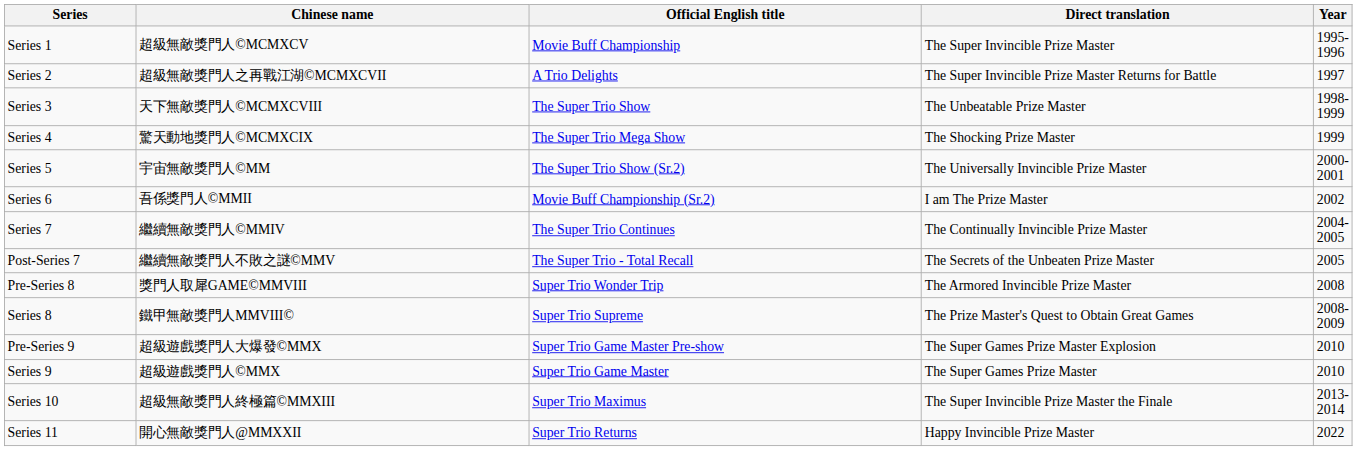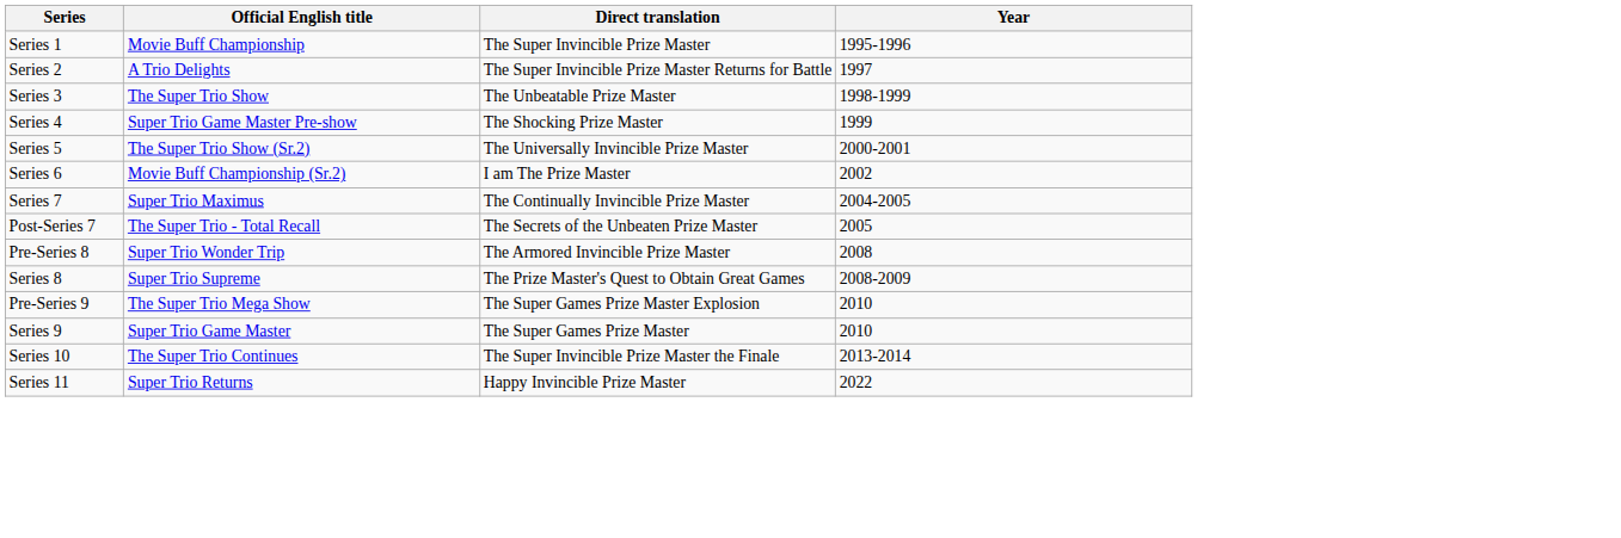- column: Chinese name | 超級無敵獎門人©MCMXCV | 超級無敵獎門人之再戰江湖©MCMXCVII | 天下無敵獎門人©MCMXCVIII | 驚天動地獎門人©MCMXCIX | 宇宙無敵獎門人©MM | 吾係獎門人©MMII | 繼續無敵獎門人©MMIV | 繼續無敵獎門人不敗之謎©MMV | 獎門人取犀GAME©MMVIII | 鐵甲無敵獎門人MMVIII© | 超級遊戲獎門人大爆發©MMX | 超級遊戲獎門人©MMX | 超級無敵獎門人終極篇©MMXIII | 開心無敵獎門人@MMXXII
Series 4 | Official English title: The Super Trio Mega Show -> Super Trio Game Master Pre-show
Series 7 | Official English title: The Super Trio Continues -> Super Trio Maximus
Pre-Series 9 | Official English title: Super Trio Game Master Pre-show -> The Super Trio Mega Show
Series 10 | Official English title: Super Trio Maximus -> The Super Trio Continues
